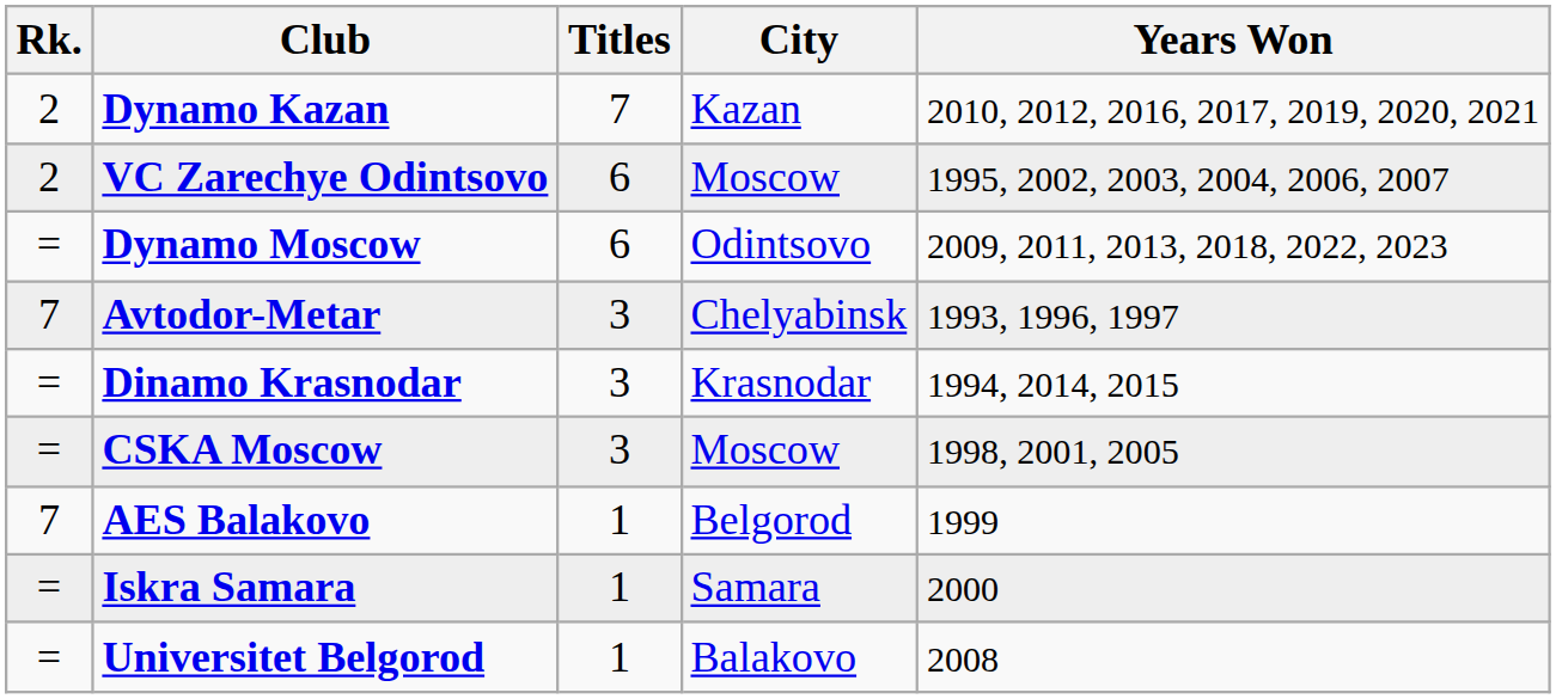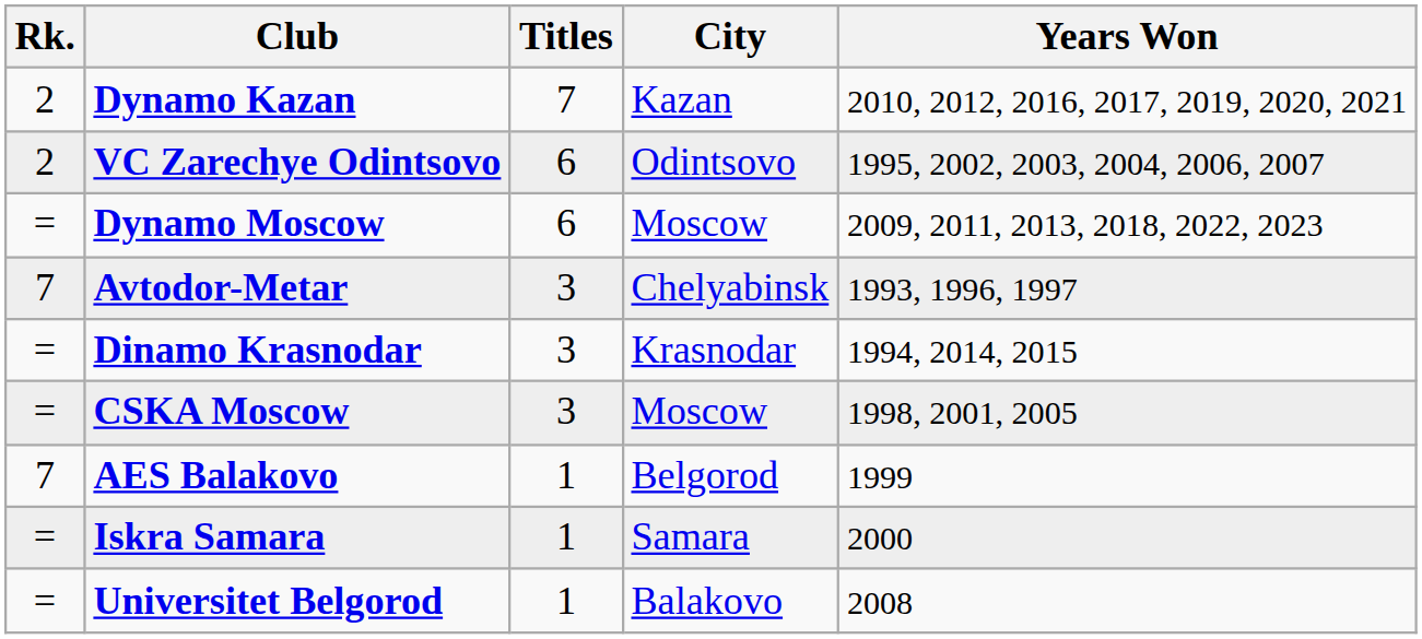VC Zarechye Odintsovo | City: Moscow -> Odintsovo
Dynamo Moscow | City: Odintsovo -> Moscow
